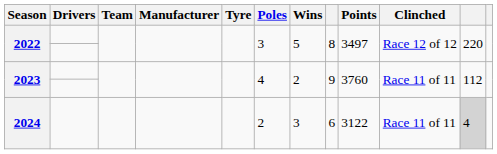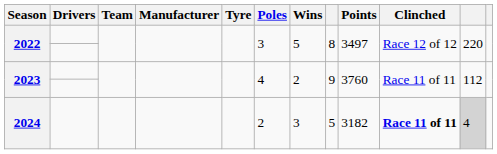2024 | column 8: 6 -> 5
2024 | Points: 3122 -> 3182
2024 | Clinched: normal -> bold
